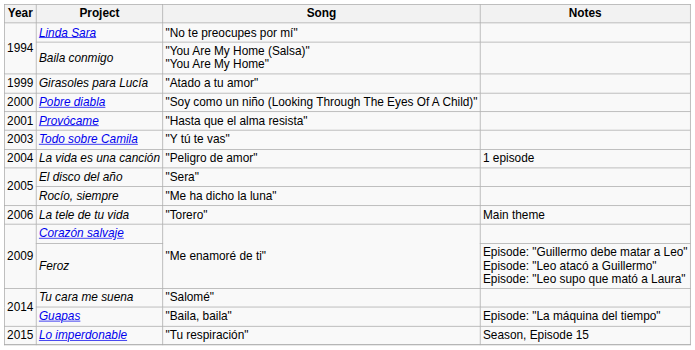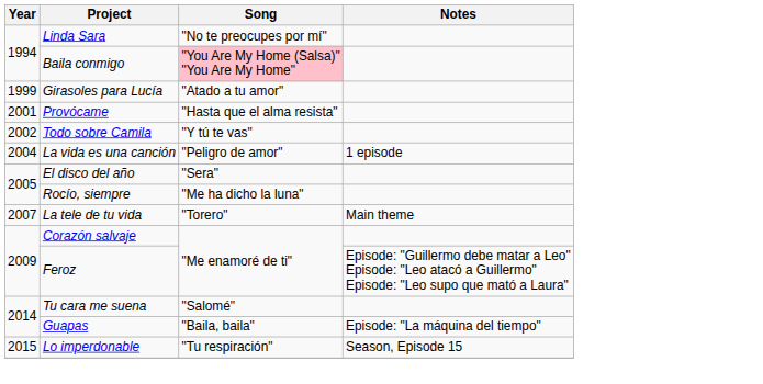Baila conmigo | Song: no background -> pink background
- row: 2000 | Pobre diabla | "Soy como un niño (Looking Through The Eyes Of A Child)"
Todo sobre Camila | Year: 2003 -> 2002
La tele de tu vida | Year: 2006 -> 2007
